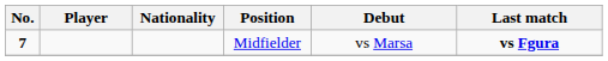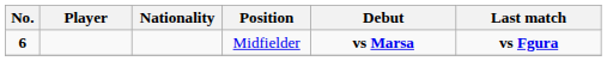Midfielder | No.: 7 -> 6
Midfielder | Debut: normal -> bold
